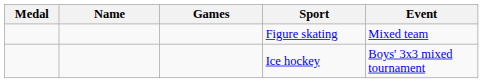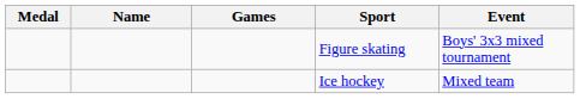Figure skating | Event: Mixed team -> Boys' 3x3 mixed tournament
Ice hockey | Event: Boys' 3x3 mixed tournament -> Mixed team
